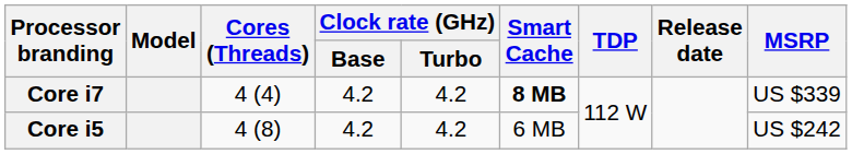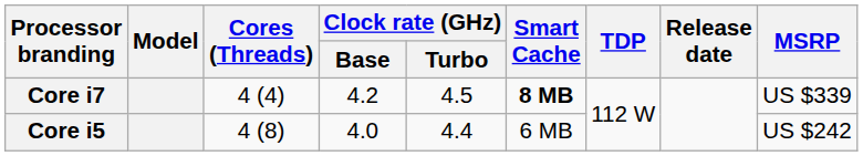Core i7 | Clock rate (GHz) / Turbo: 4.2 -> 4.5
Core i5 | Clock rate (GHz) / Base: 4.2 -> 4.0
Core i5 | Clock rate (GHz) / Turbo: 4.2 -> 4.4
